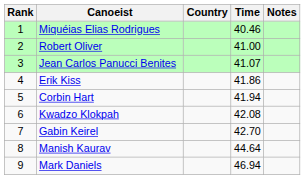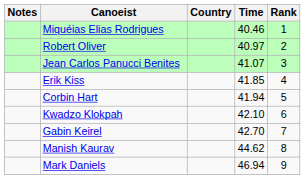columns swapped: Rank <-> Notes
Robert Oliver | Time: 41.00 -> 40.97
Erik Kiss | Time: 41.86 -> 41.85
Kwadzo Klokpah | Time: 42.08 -> 42.10
Manish Kaurav | Time: 44.64 -> 44.62
